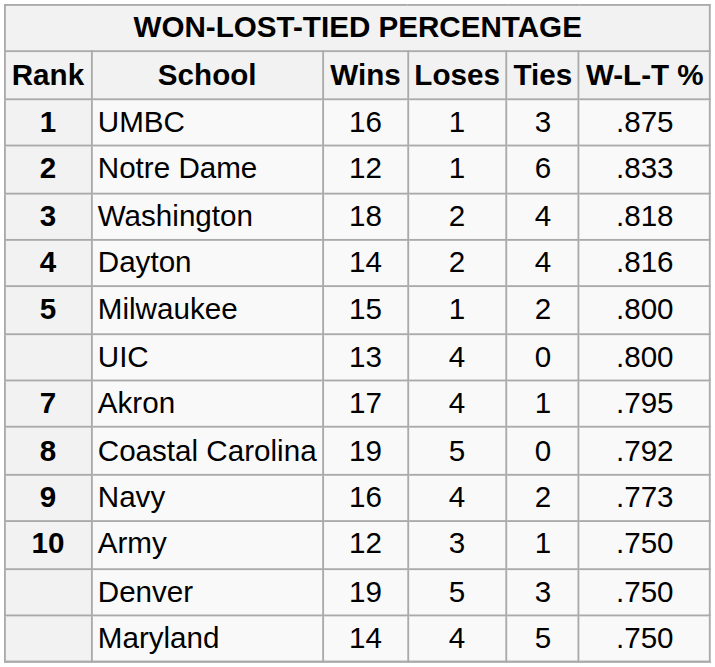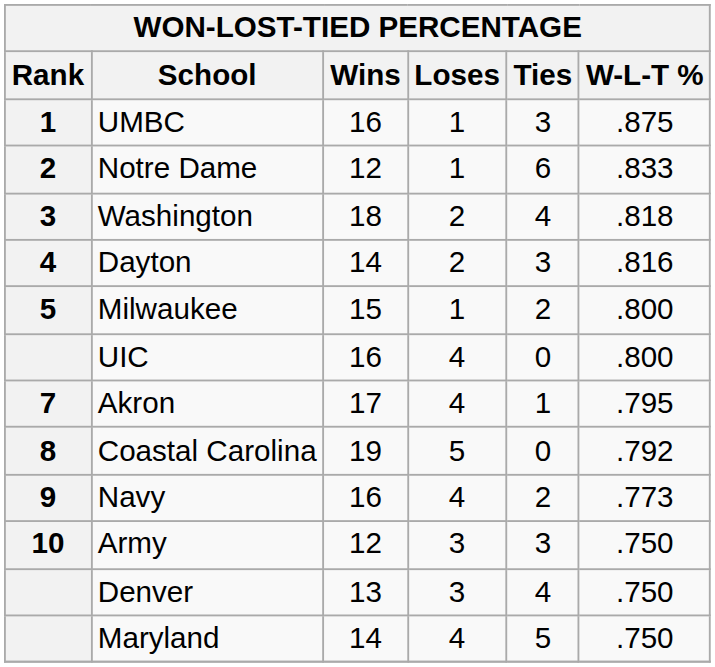Dayton | Ties: 4 -> 3
UIC | Wins: 13 -> 16
Army | Ties: 1 -> 3
Denver | Wins: 19 -> 13
Denver | Loses: 5 -> 3
Denver | Ties: 3 -> 4
